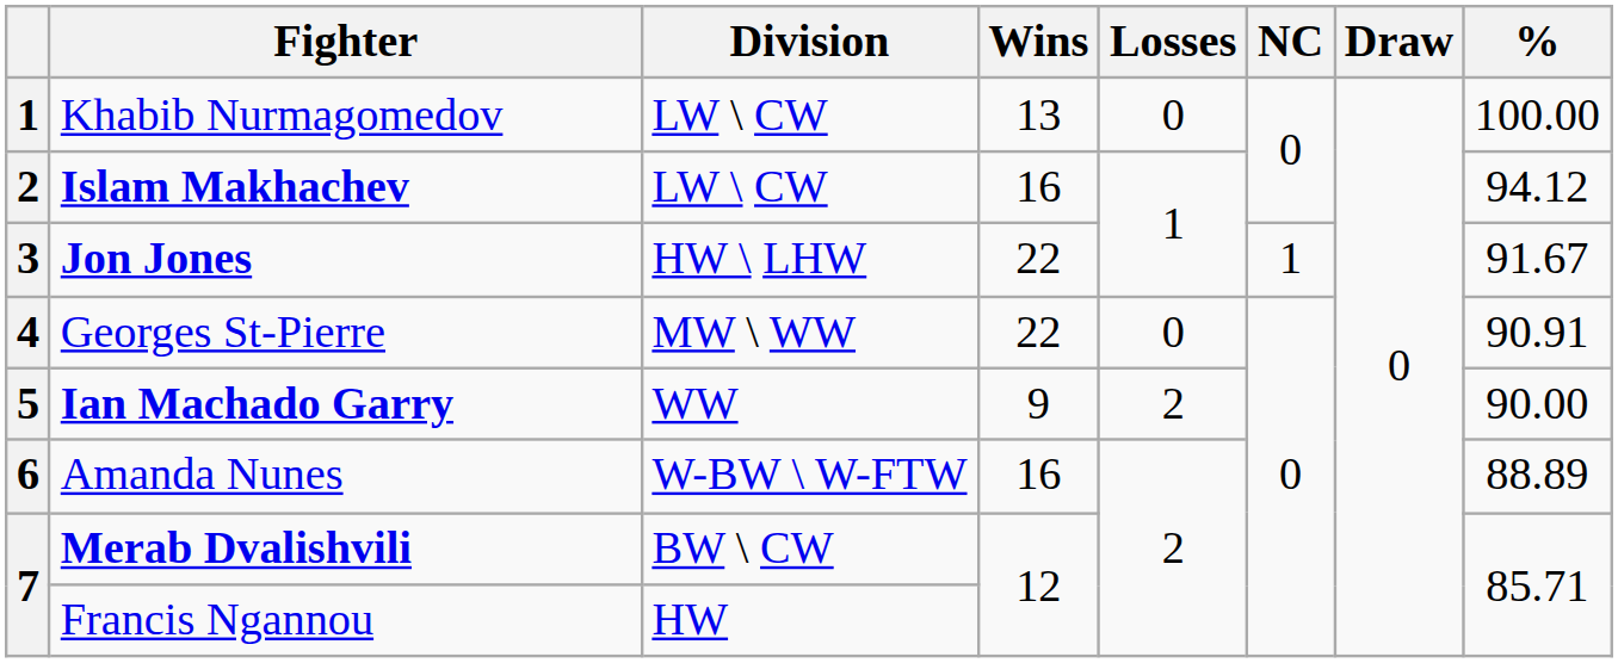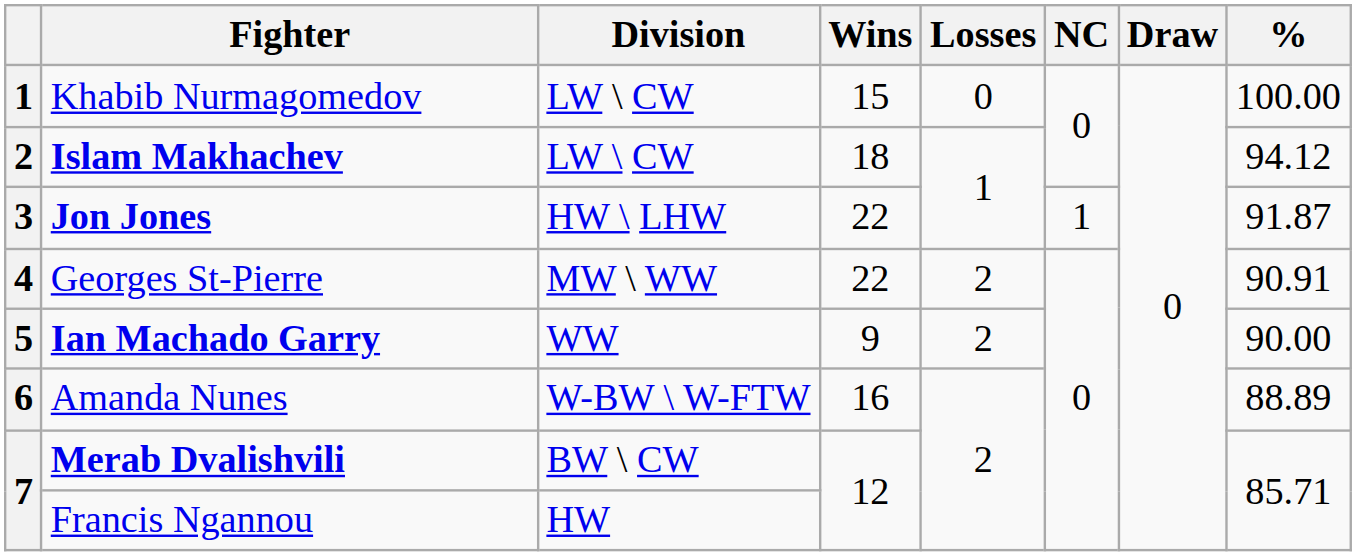Khabib Nurmagomedov | Wins: 13 -> 15
Islam Makhachev | Wins: 16 -> 18
Jon Jones | %: 91.67 -> 91.87
Georges St-Pierre | Losses: 0 -> 2
